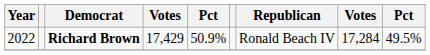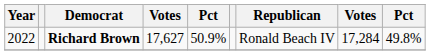Richard Brown | column 4: 17,429 -> 17,627
Richard Brown | column 9: 49.5% -> 49.8%
